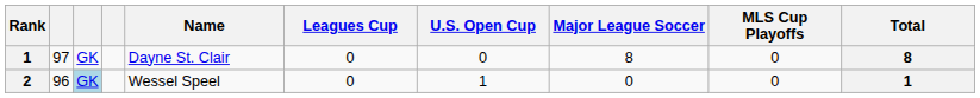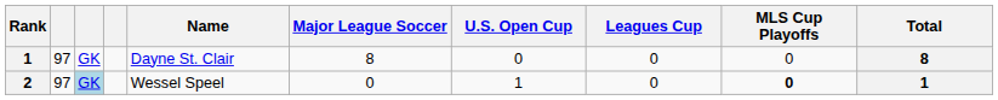columns swapped: Major League Soccer <-> Leagues Cup
2 | column 2: 96 -> 97
2 | MLS Cup Playoffs: normal -> bold
